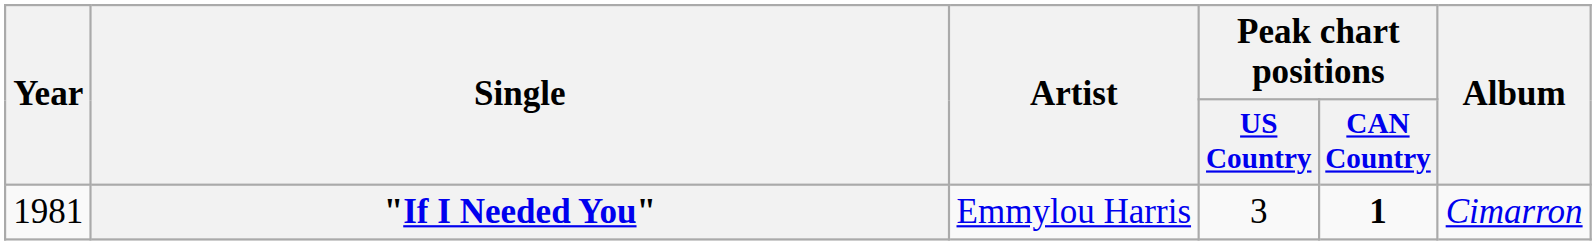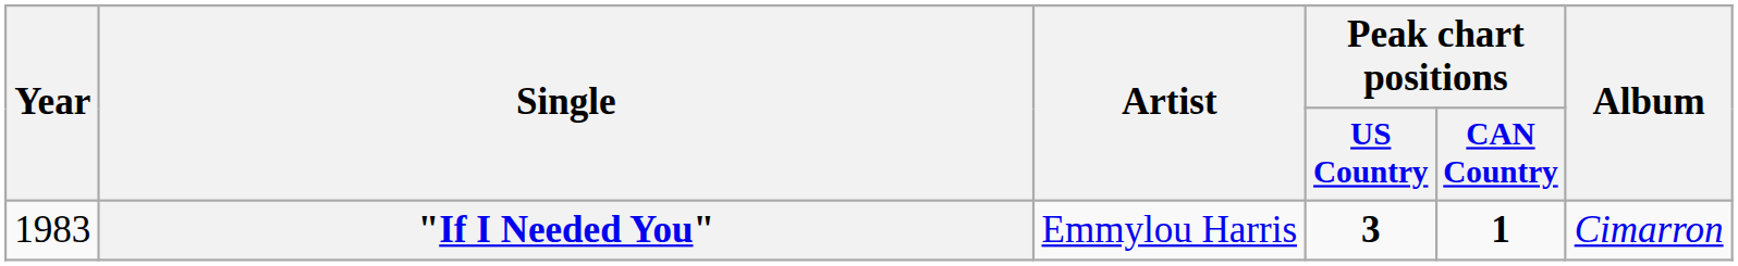"If I Needed You" | Year: 1981 -> 1983
"If I Needed You" | Peak chart positions / US Country: normal -> bold
